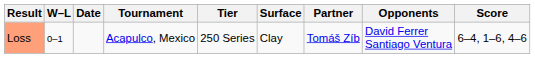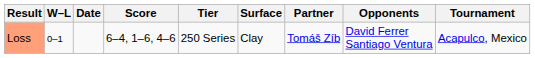columns swapped: Tournament <-> Score
